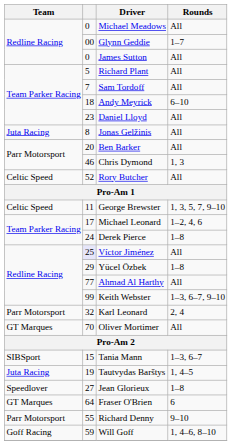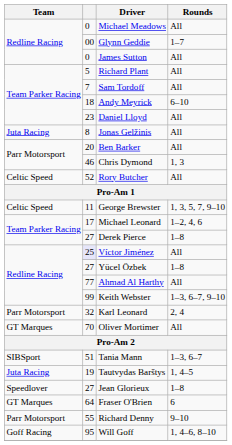Derek Pierce | column 2: 24 -> 27
Yücel Özbek | column 2: 29 -> 27
Tania Mann | column 2: 15 -> 51
Will Goff | column 2: 59 -> 95
